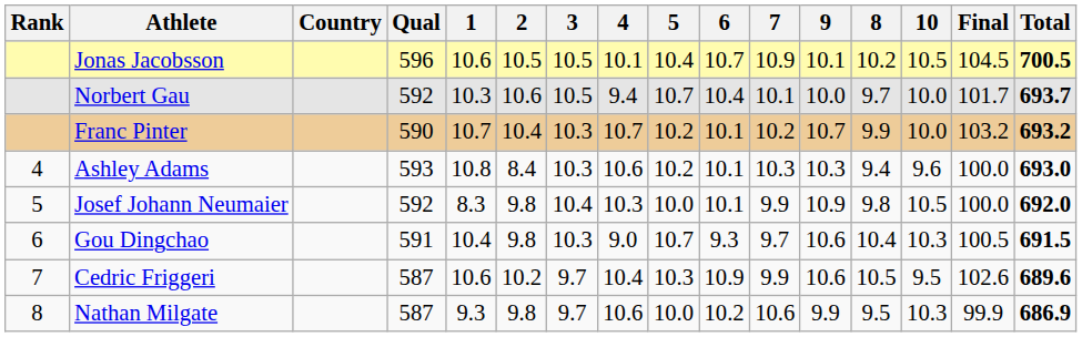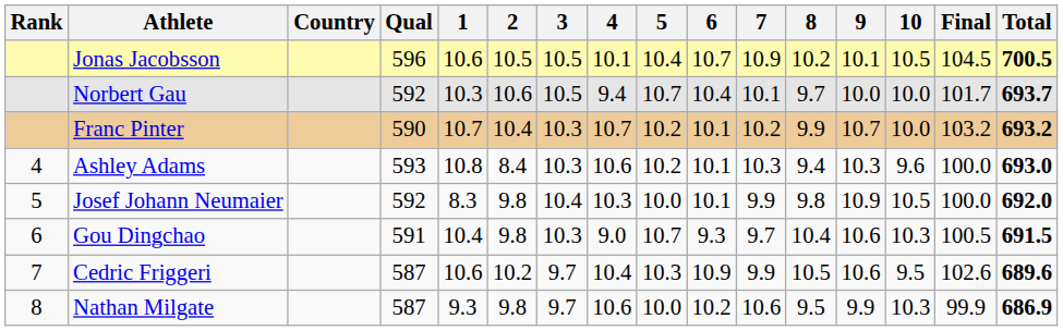columns swapped: 8 <-> 9
